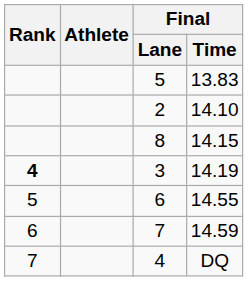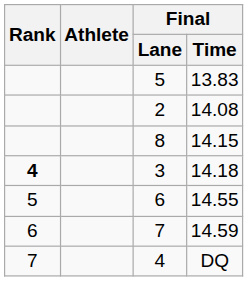2 | Final / Time: 14.10 -> 14.08
3 | Final / Time: 14.19 -> 14.18
